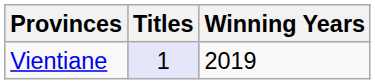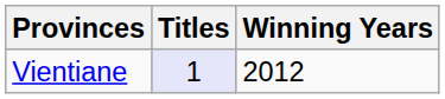Vientiane | Winning Years: 2019 -> 2012
